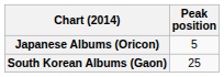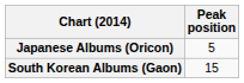South Korean Albums (Gaon) | Peak position: 25 -> 15
